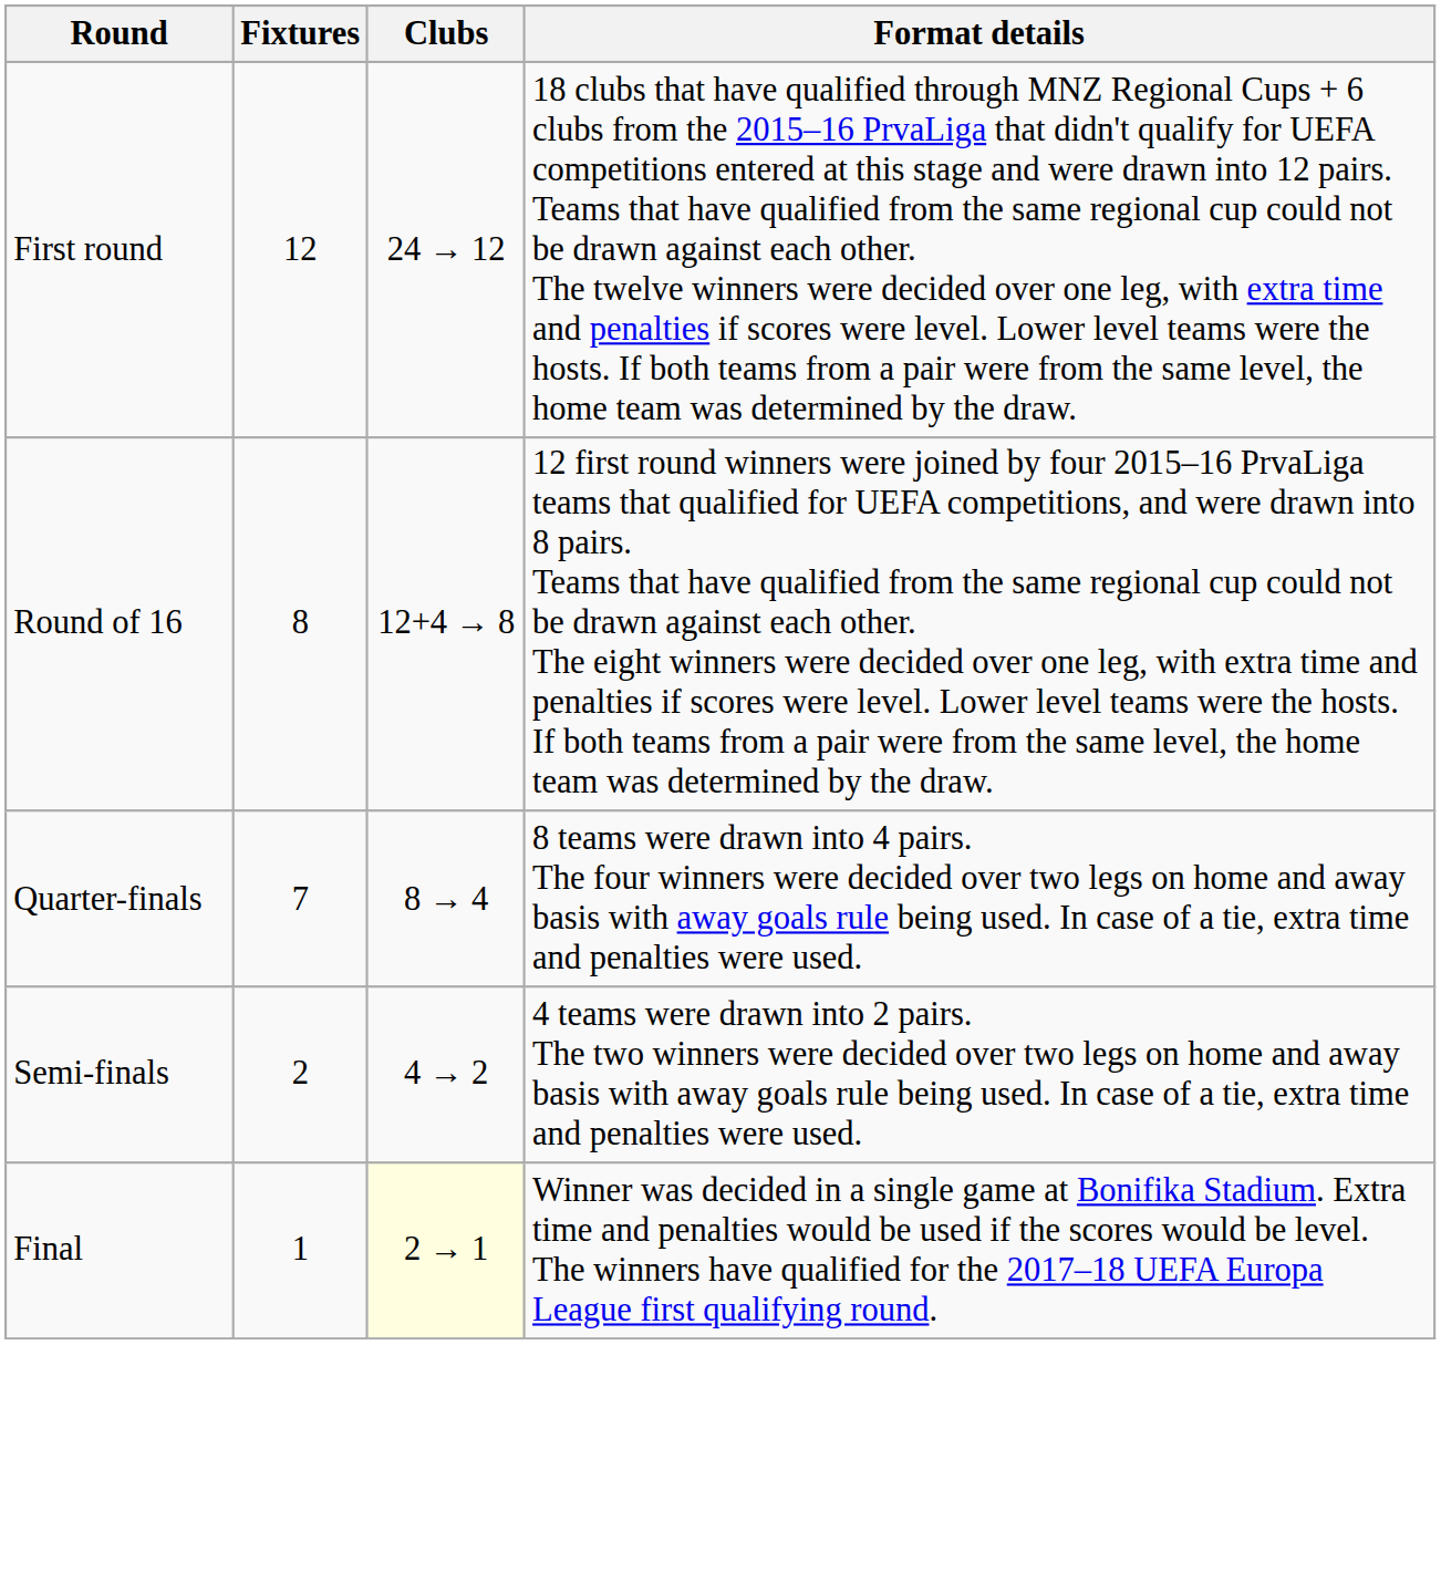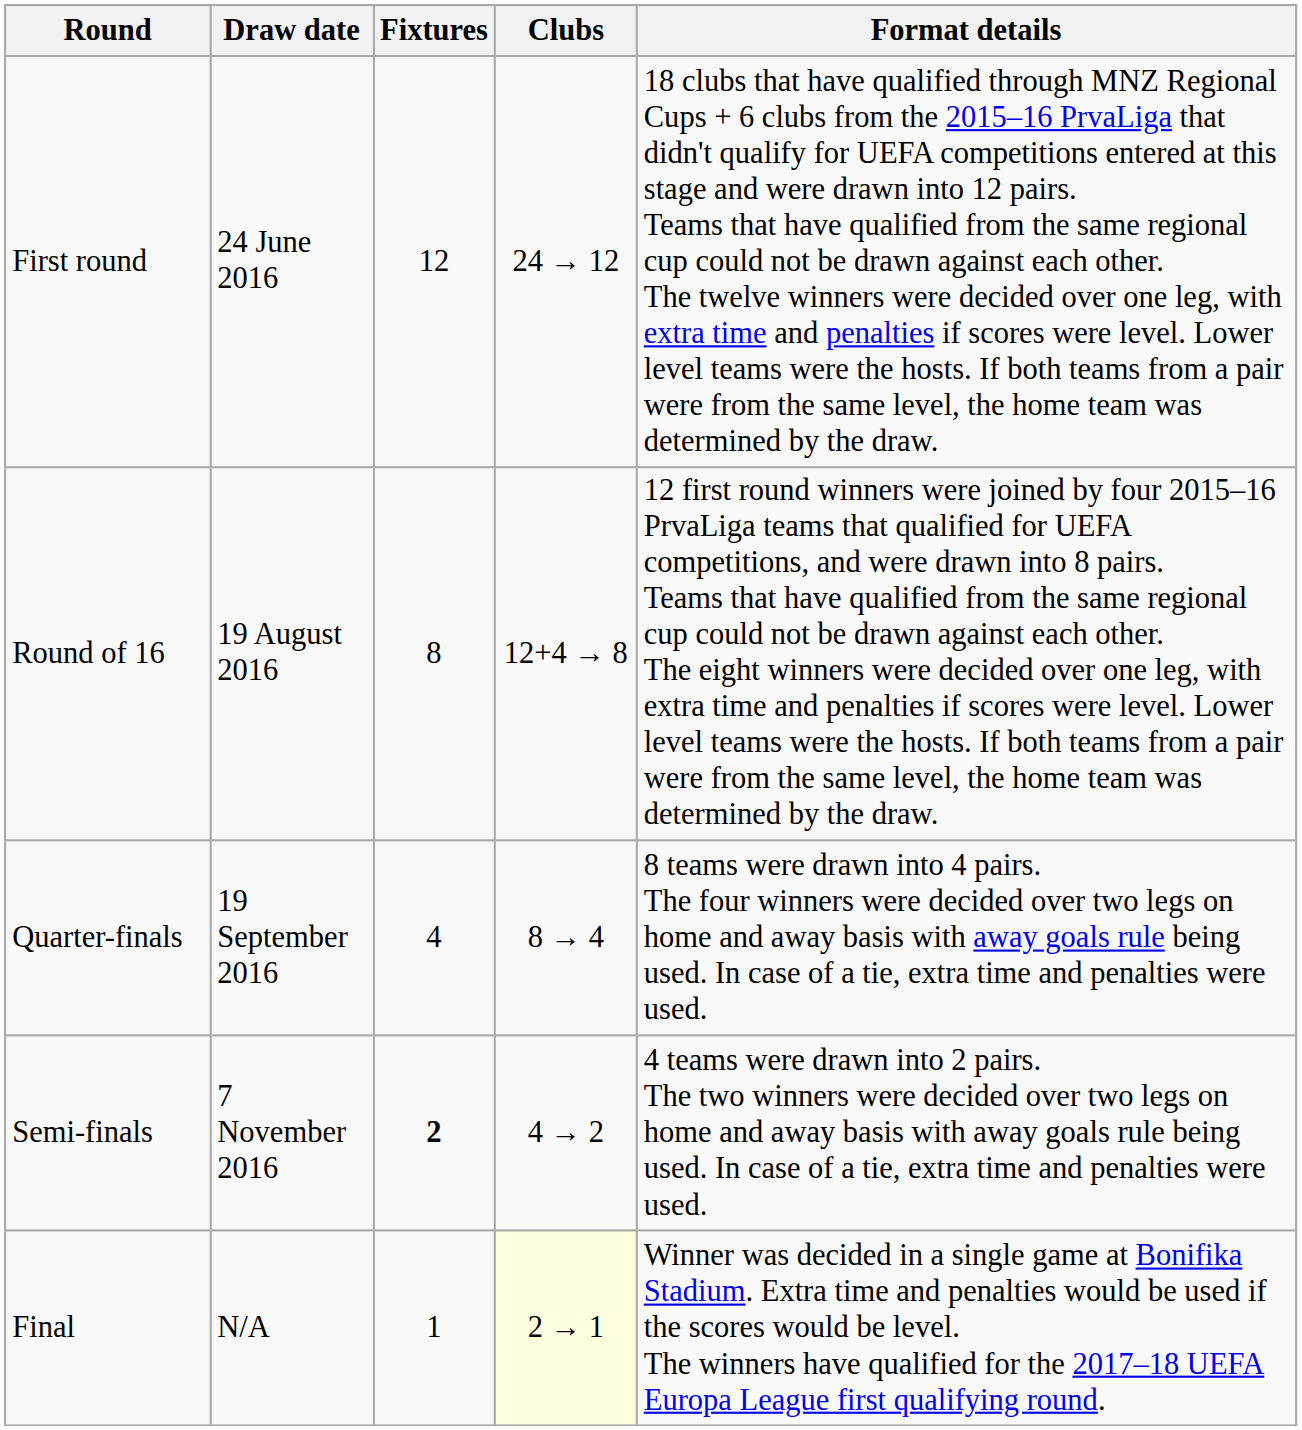+ column: Draw date | 24 June 2016 | 19 August 2016 | 19 September 2016 | 7 November 2016 | N/A
Quarter-finals | Fixtures: 7 -> 4
Semi-finals | Fixtures: normal -> bold
